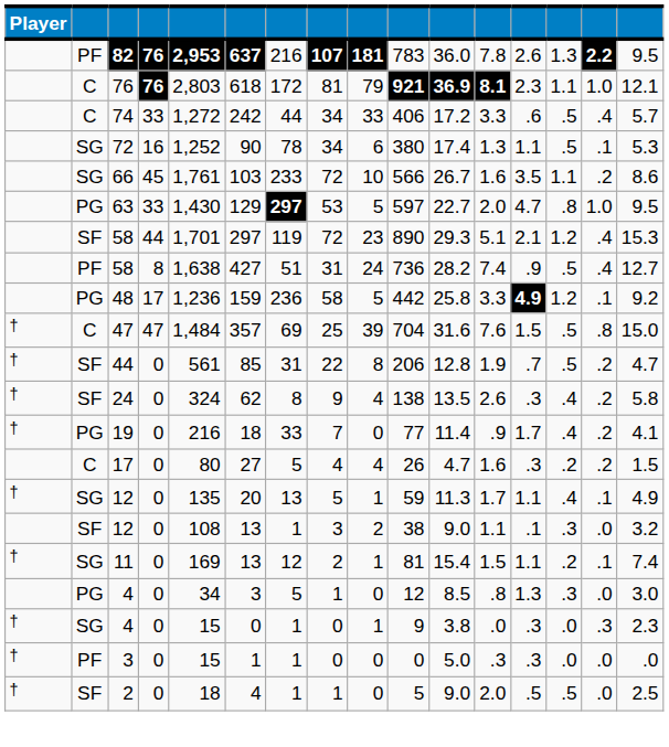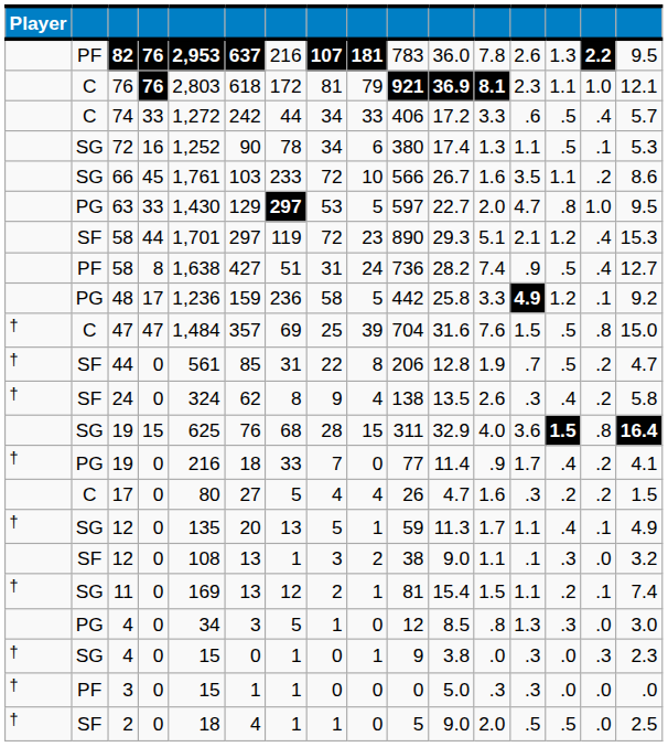+ row: SG | 19 | 15 | 625 | 76 | 68 | 28 | 15 | 311 | 32.9 | 4.0 | 3.6 | 1.5 | .8 | 16.4
